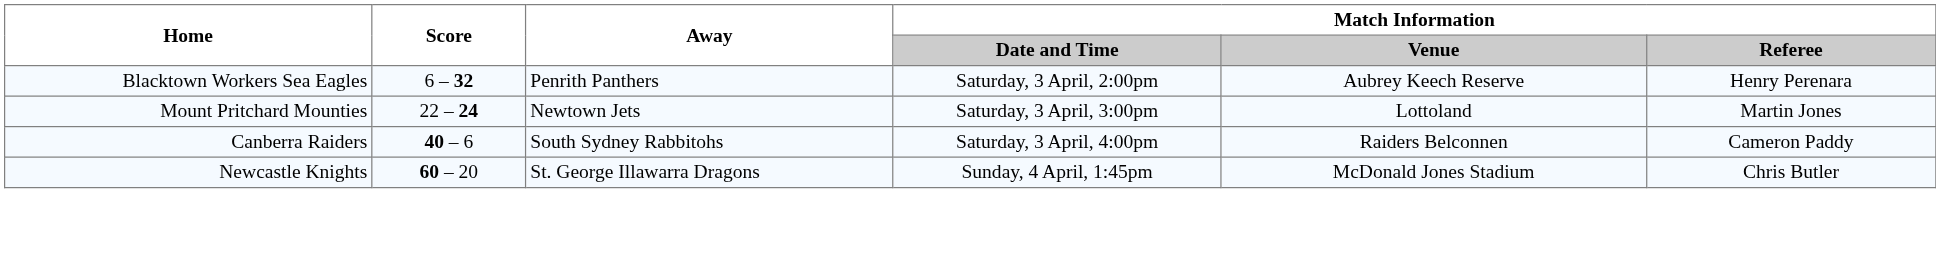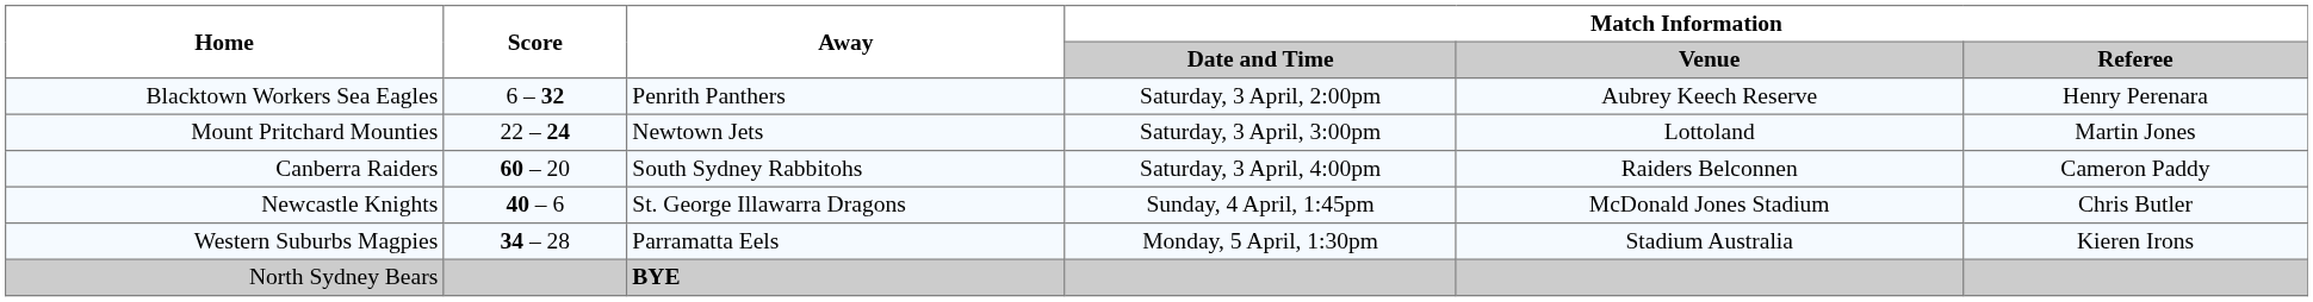Canberra Raiders | Score: 40 – 6 -> 60 – 20
Newcastle Knights | Score: 60 – 20 -> 40 – 6
+ row: Western Suburbs Magpies | 34 – 28 | Parramatta Eels | Monday, 5 April, 1:30pm | Stadium Australia | Kieren Irons
+ row: North Sydney Bears | BYE
